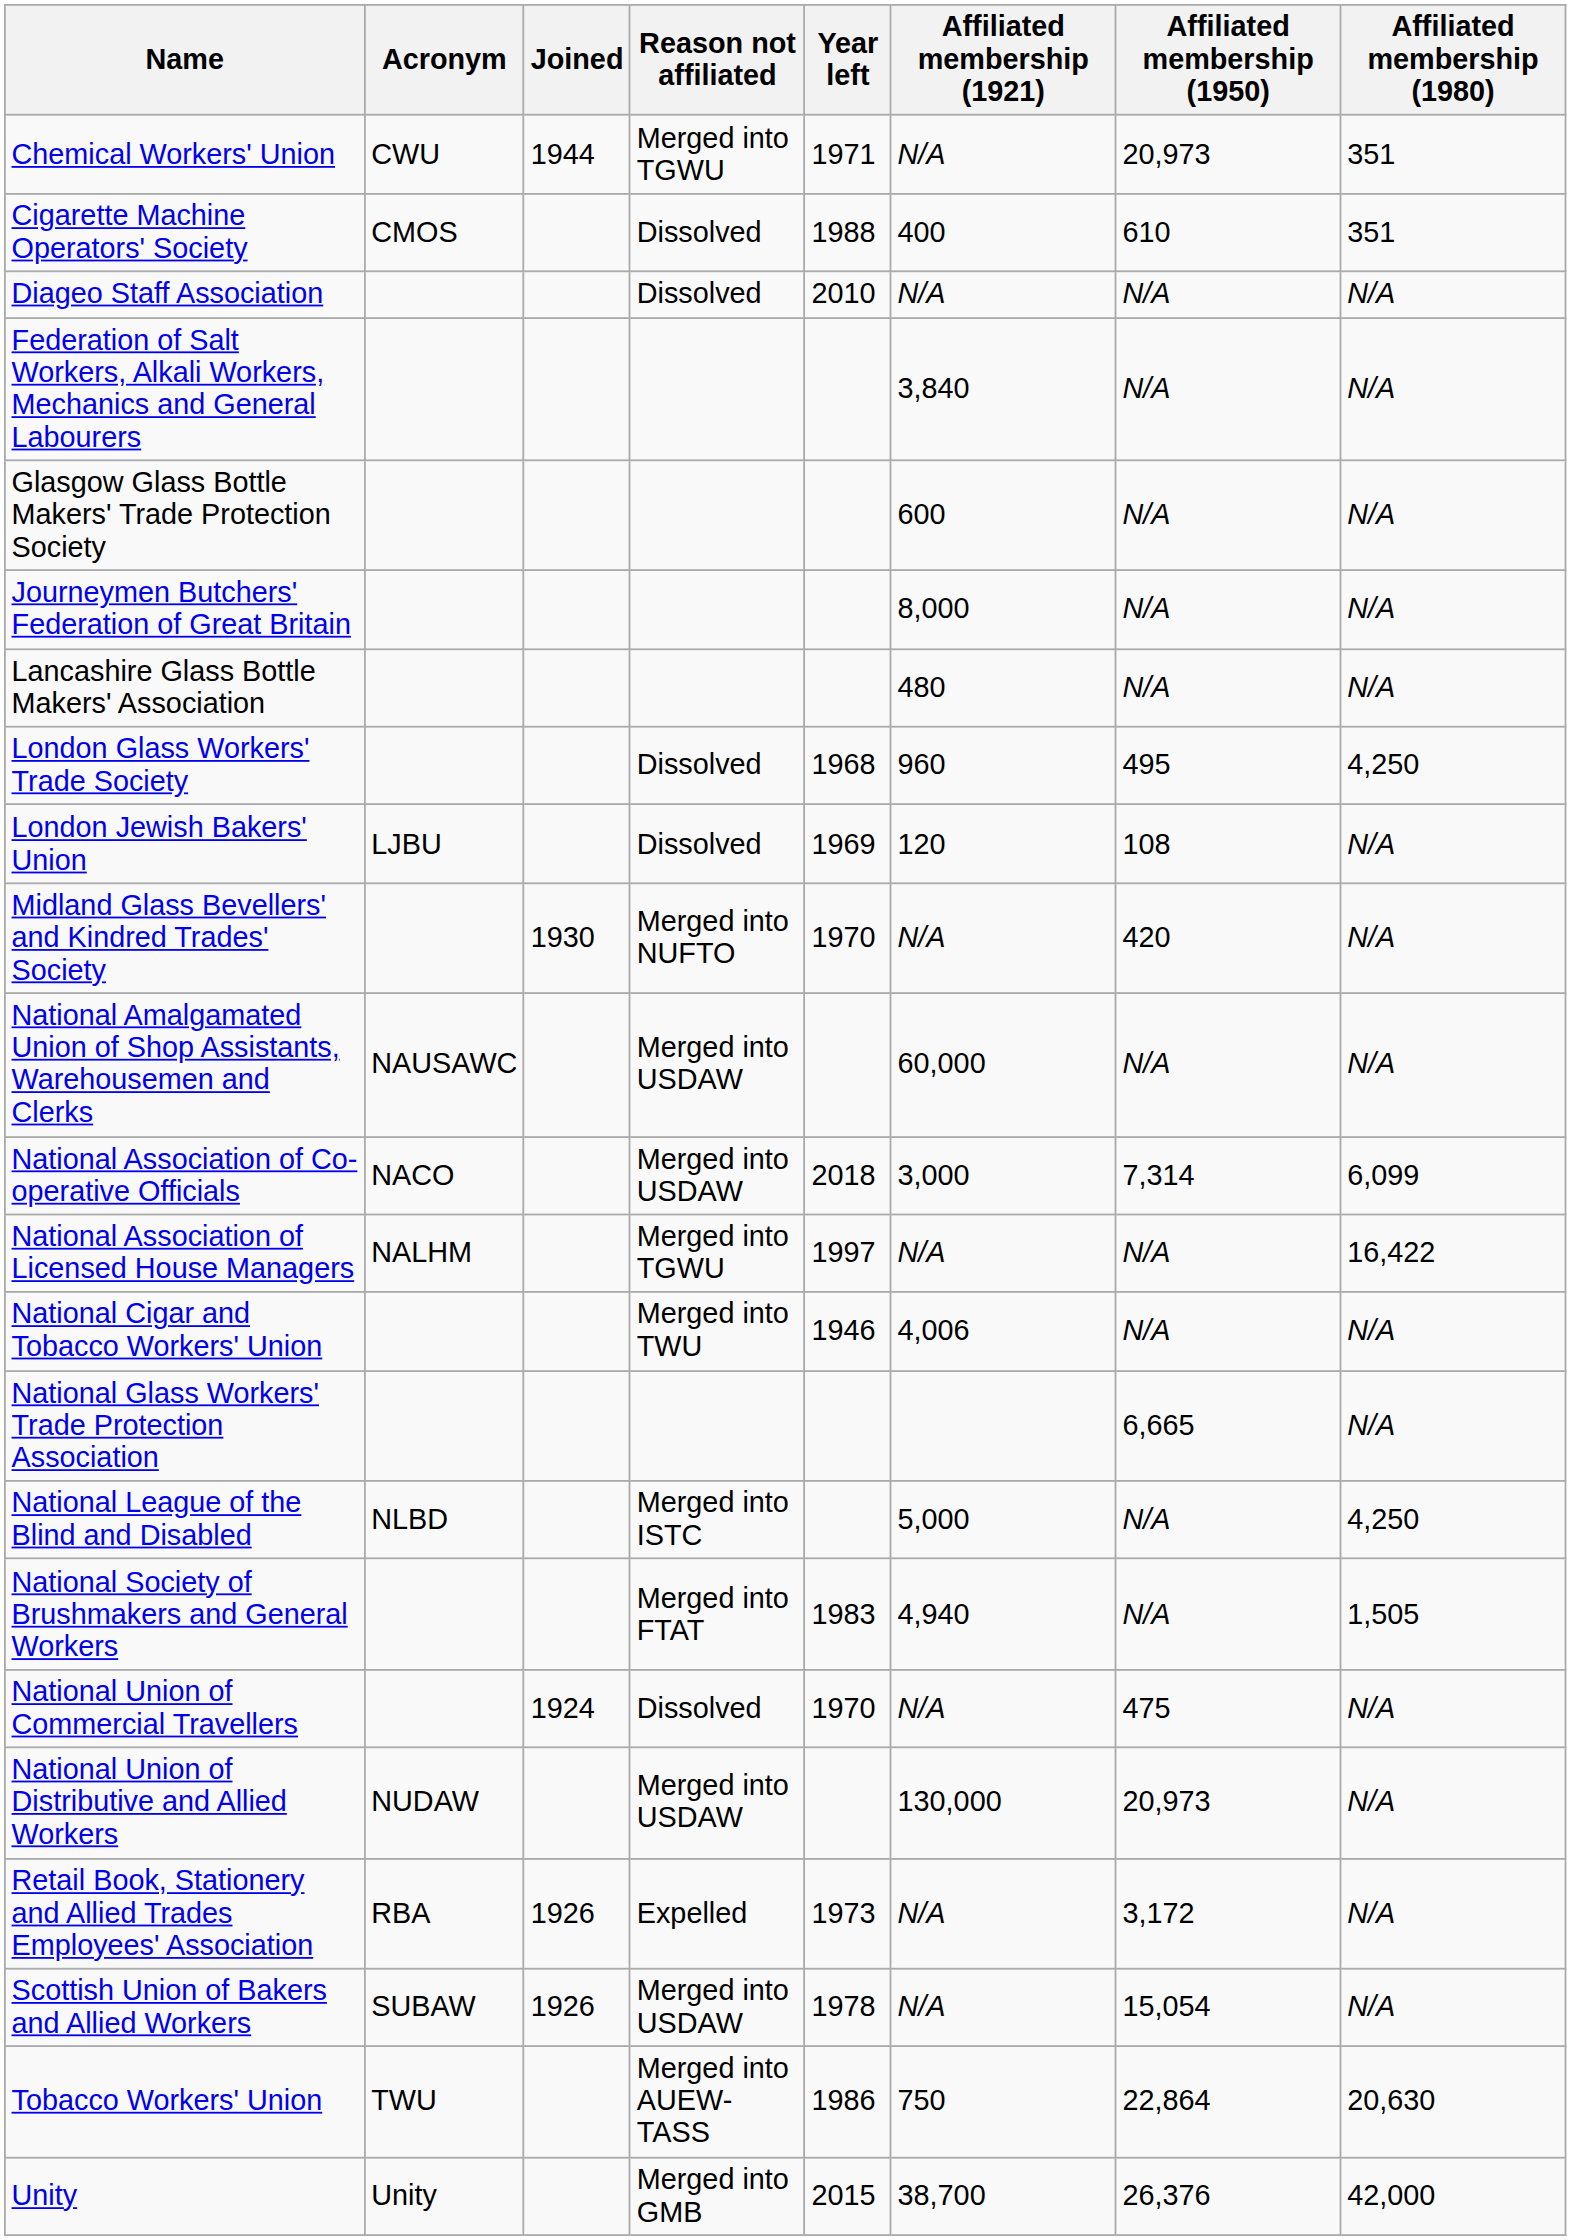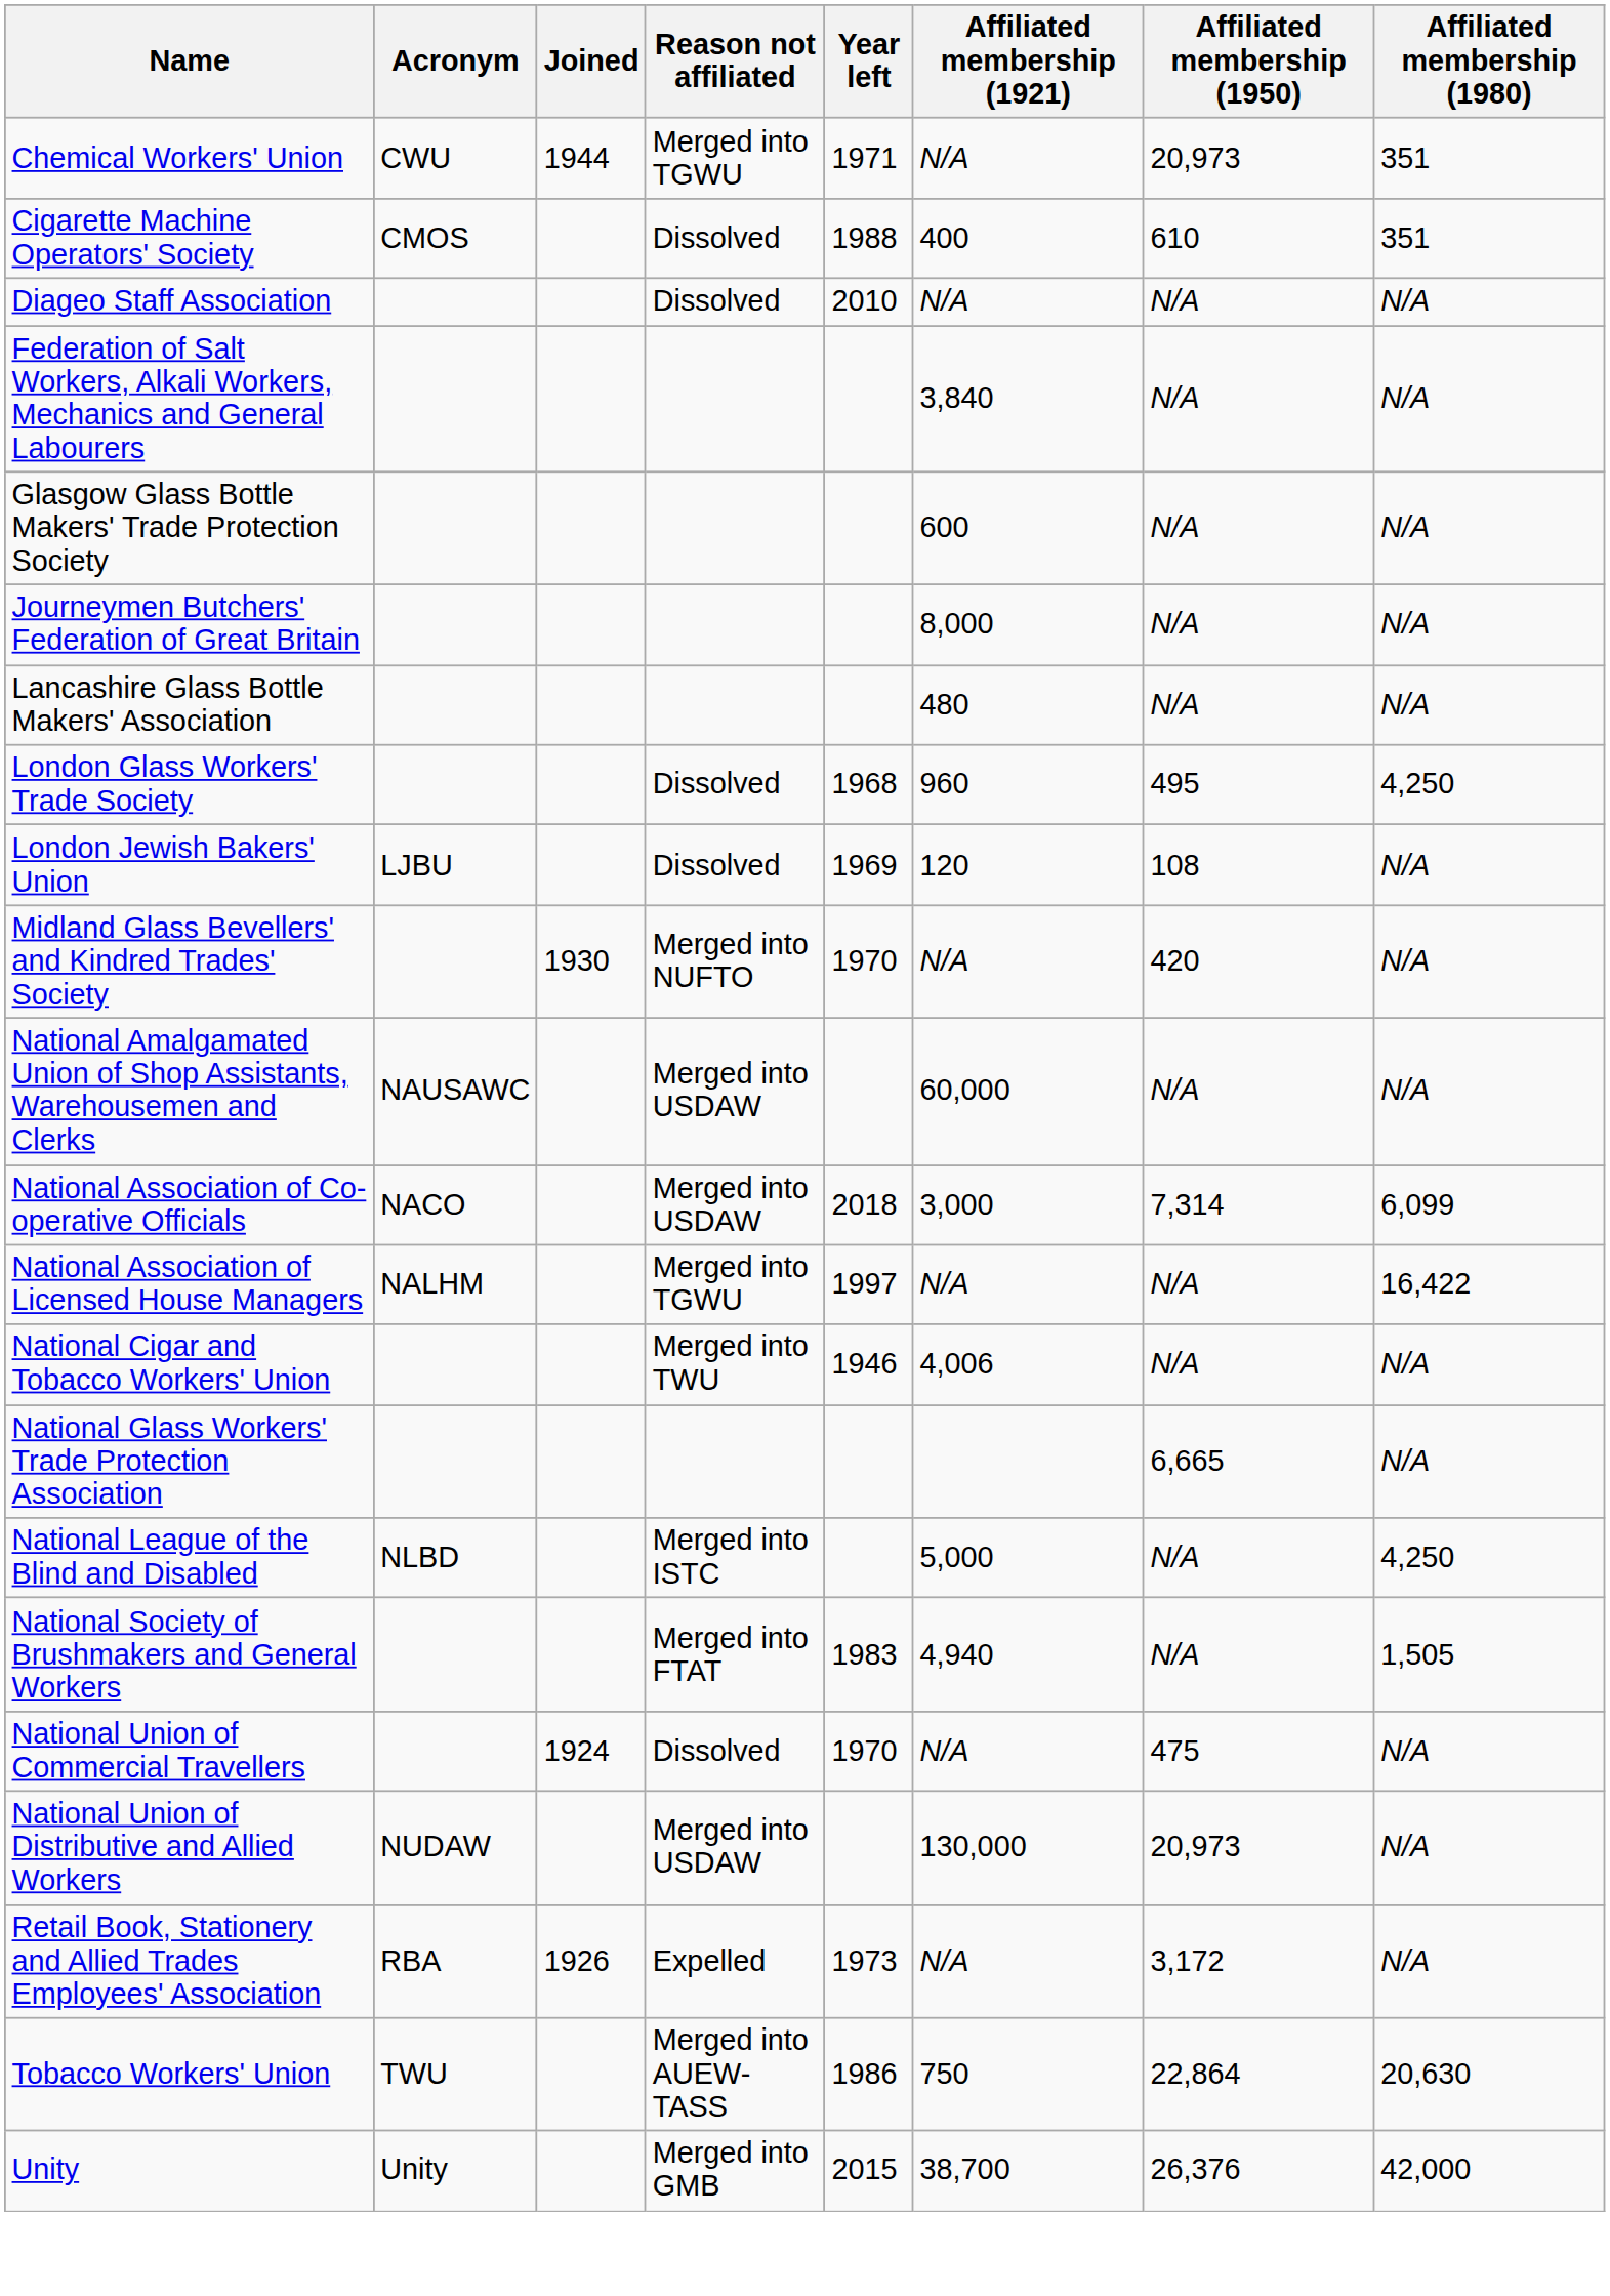- row: Scottish Union of Bakers and Allied Workers | SUBAW | 1926 | Merged into USDAW | 1978 | N/A | 15,054 | N/A
